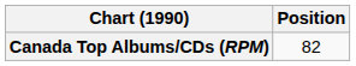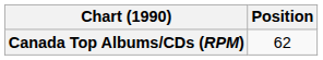Canada Top Albums/CDs (RPM) | Position: 82 -> 62
